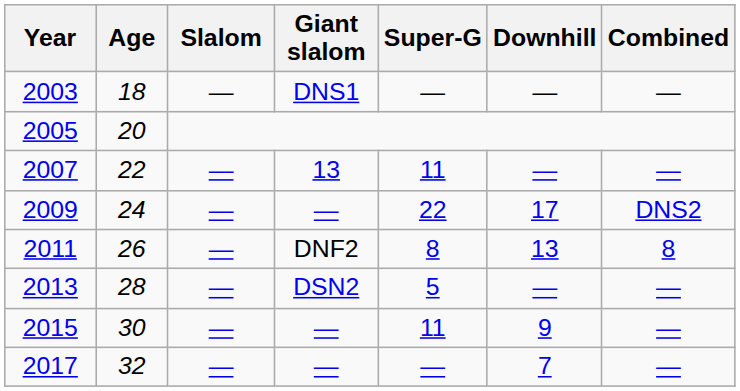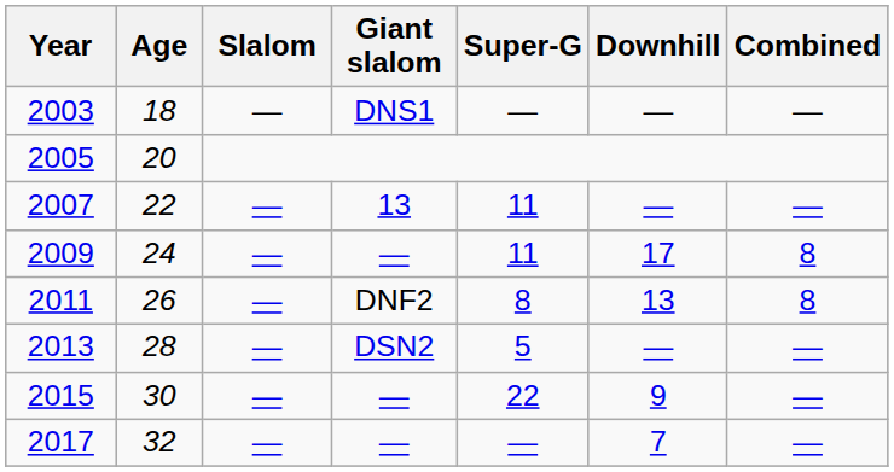2009 | Super-G: 22 -> 11
2009 | Combined: DNS2 -> 8
2015 | Super-G: 11 -> 22
